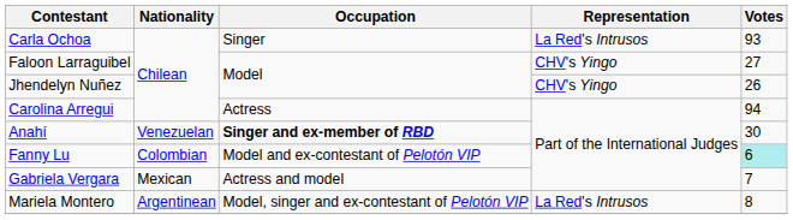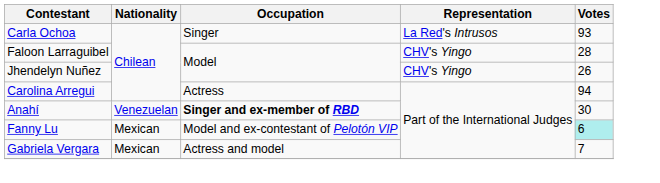Faloon Larraguibel | Votes: 27 -> 28
Fanny Lu | Nationality: Colombian -> Mexican
- row: Mariela Montero | Argentinean | Model, singer and ex-contestant of Pelotón VIP | La Red's Intrusos | 8
